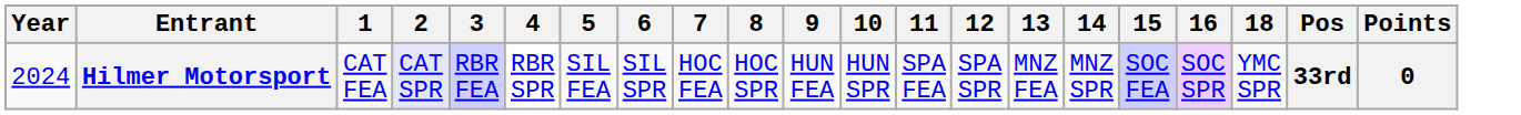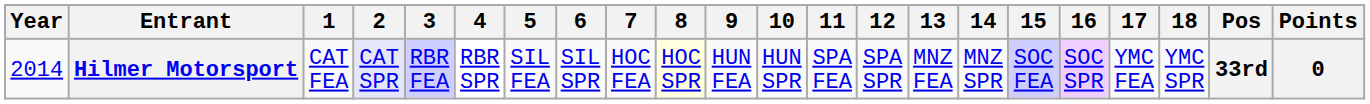+ column: 17 | YMC FEA
Hilmer Motorsport | Year: 2024 -> 2014
Hilmer Motorsport | 8: no background -> lightyellow background
